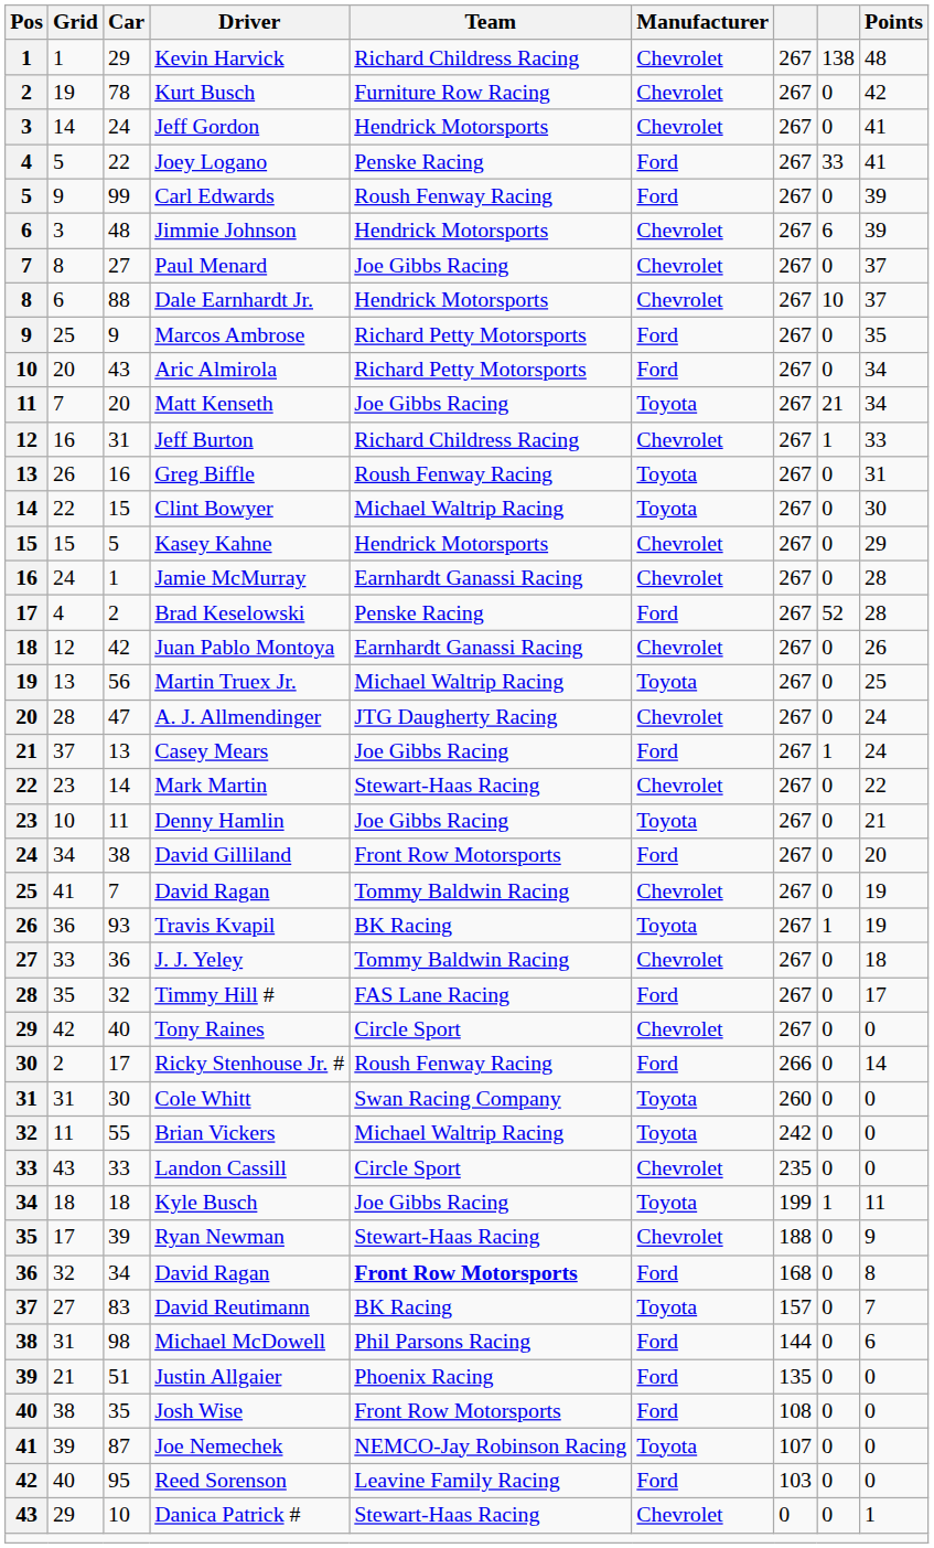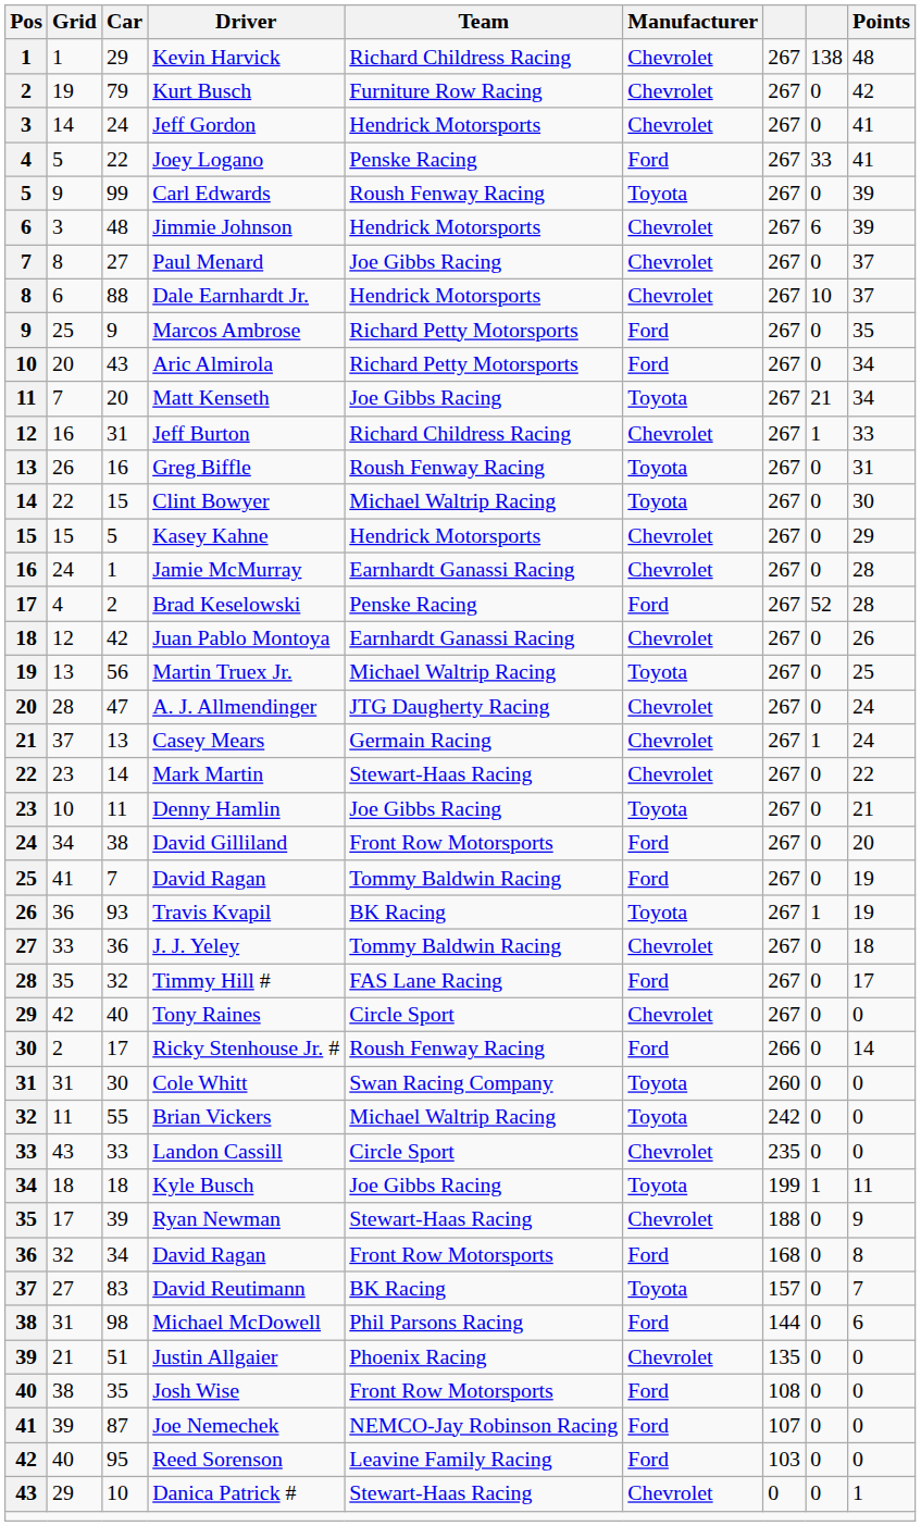Kurt Busch | Car: 78 -> 79
Carl Edwards | Manufacturer: Ford -> Toyota
Casey Mears | Team: Joe Gibbs Racing -> Germain Racing
Casey Mears | Manufacturer: Ford -> Chevrolet
25 / David Ragan | Manufacturer: Chevrolet -> Ford
36 / David Ragan | Team: bold -> normal
Justin Allgaier | Manufacturer: Ford -> Chevrolet
Joe Nemechek | Manufacturer: Toyota -> Ford
